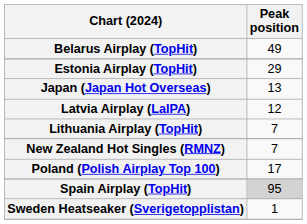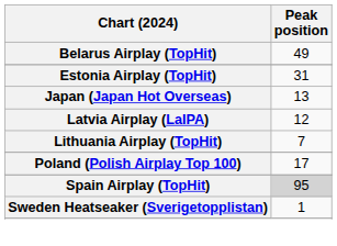Estonia Airplay (TopHit) | Peak position: 29 -> 31
- row: New Zealand Hot Singles (RMNZ) | 7
